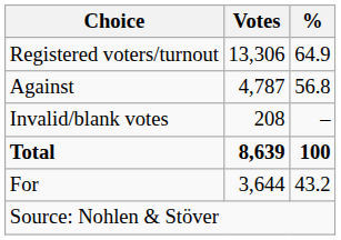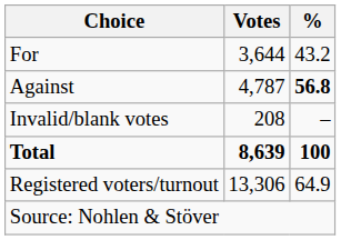rows swapped: For <-> Registered voters/turnout
Against | %: normal -> bold
